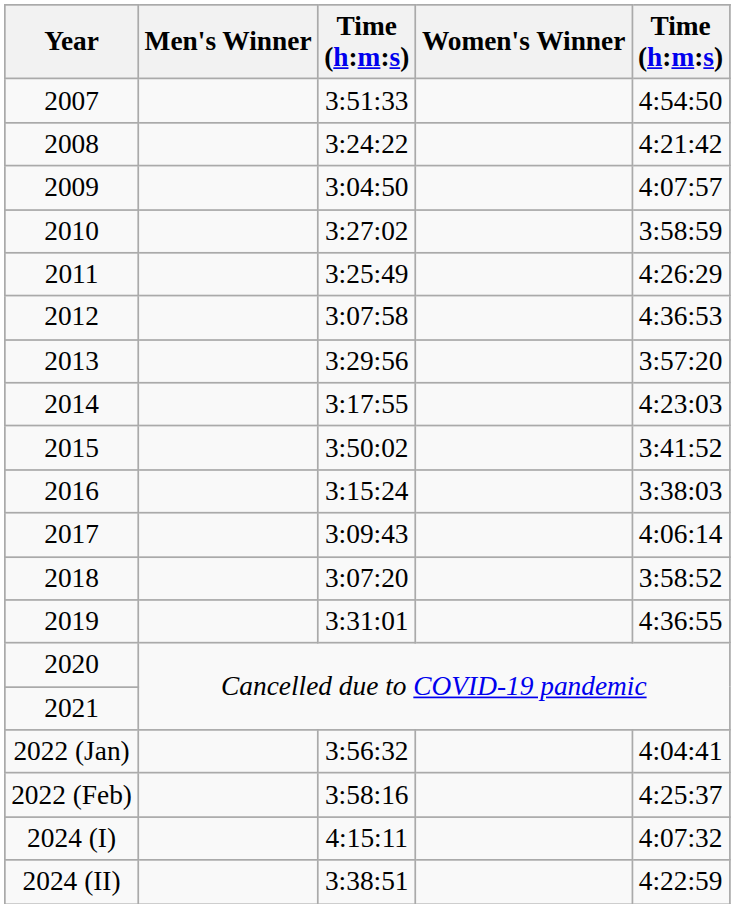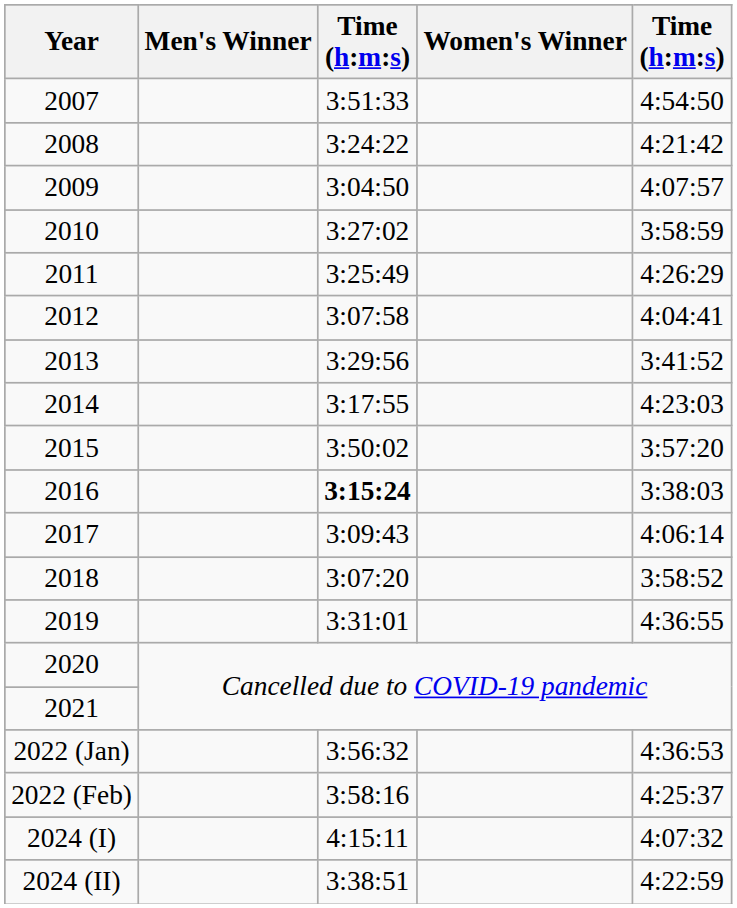2012 | column 5: 4:36:53 -> 4:04:41
2013 | column 5: 3:57:20 -> 3:41:52
2015 | column 5: 3:41:52 -> 3:57:20
2016 | column 3: normal -> bold
2022 (Jan) | column 5: 4:04:41 -> 4:36:53
